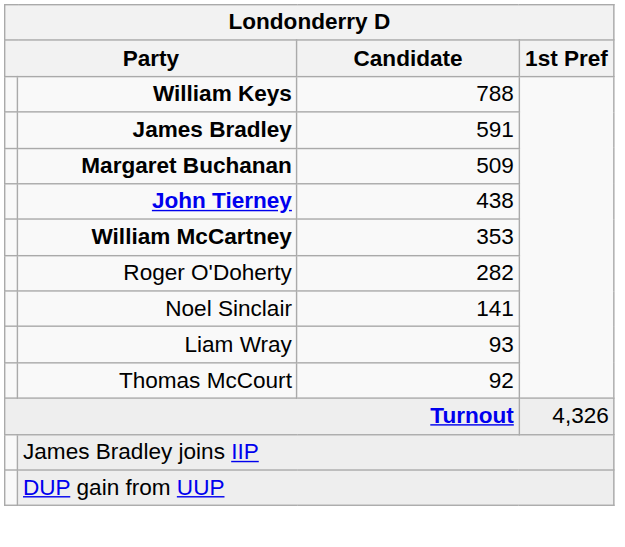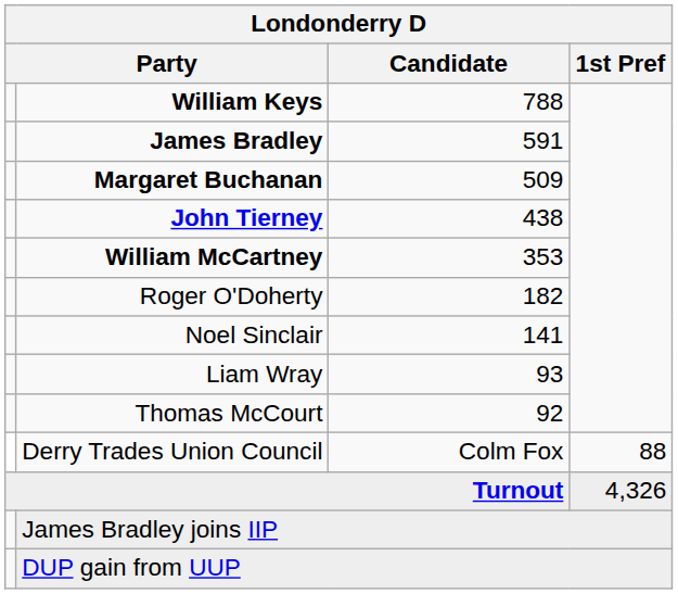Roger O'Doherty | Candidate: 282 -> 182
+ row: Derry Trades Union Council | Colm Fox | 88
